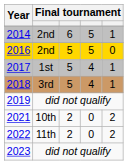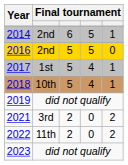2018 | column 2: 3rd -> 10th
2021 | column 2: 10th -> 3rd
